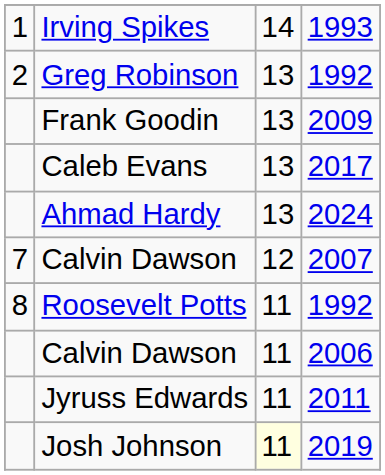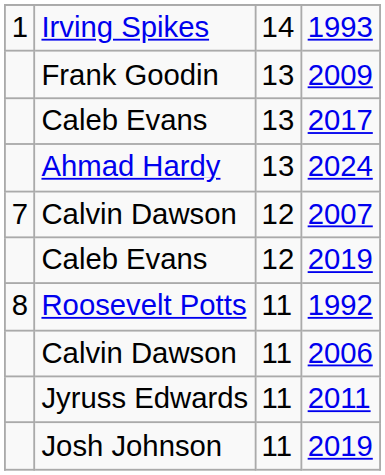- row: 2 | Greg Robinson | 13 | 1992
+ row: Caleb Evans | 12 | 2019
Josh Johnson | column 3: lightyellow background -> no background
